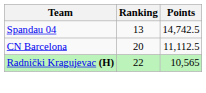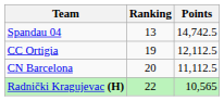+ row: CC Ortigia | 19 | 12,112.5
